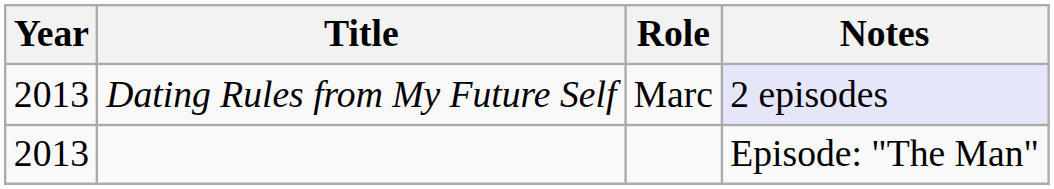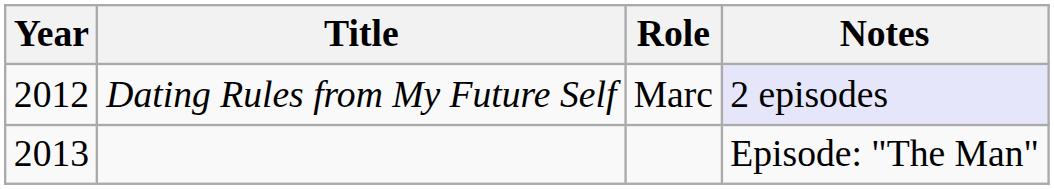Dating Rules from My Future Self | Year: 2013 -> 2012
